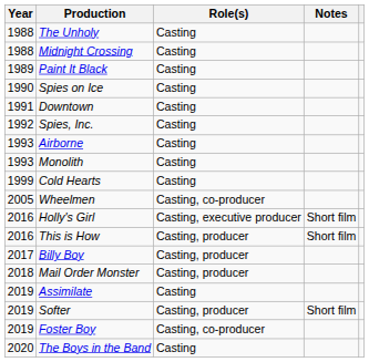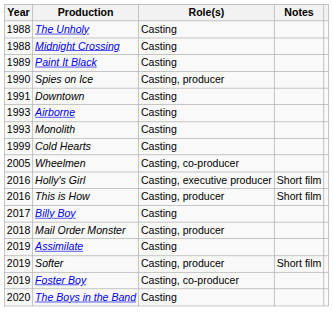Spies on Ice | Role(s): Casting -> Casting, producer
- row: 1992 | Spies, Inc. | Casting
Billy Boy | Role(s): Casting, producer -> Casting
